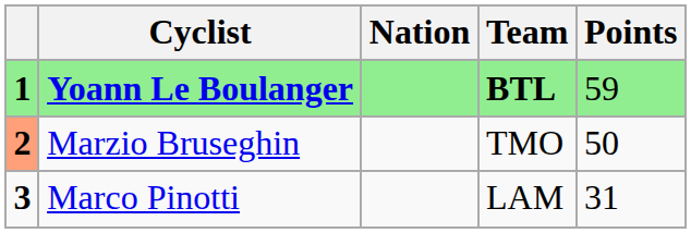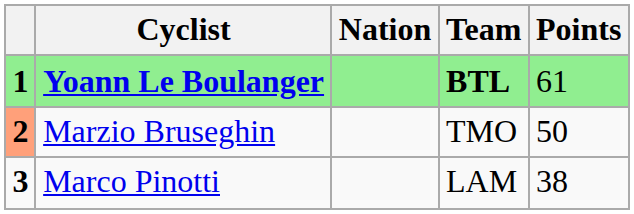Yoann Le Boulanger | Points: 59 -> 61
Marco Pinotti | Points: 31 -> 38
